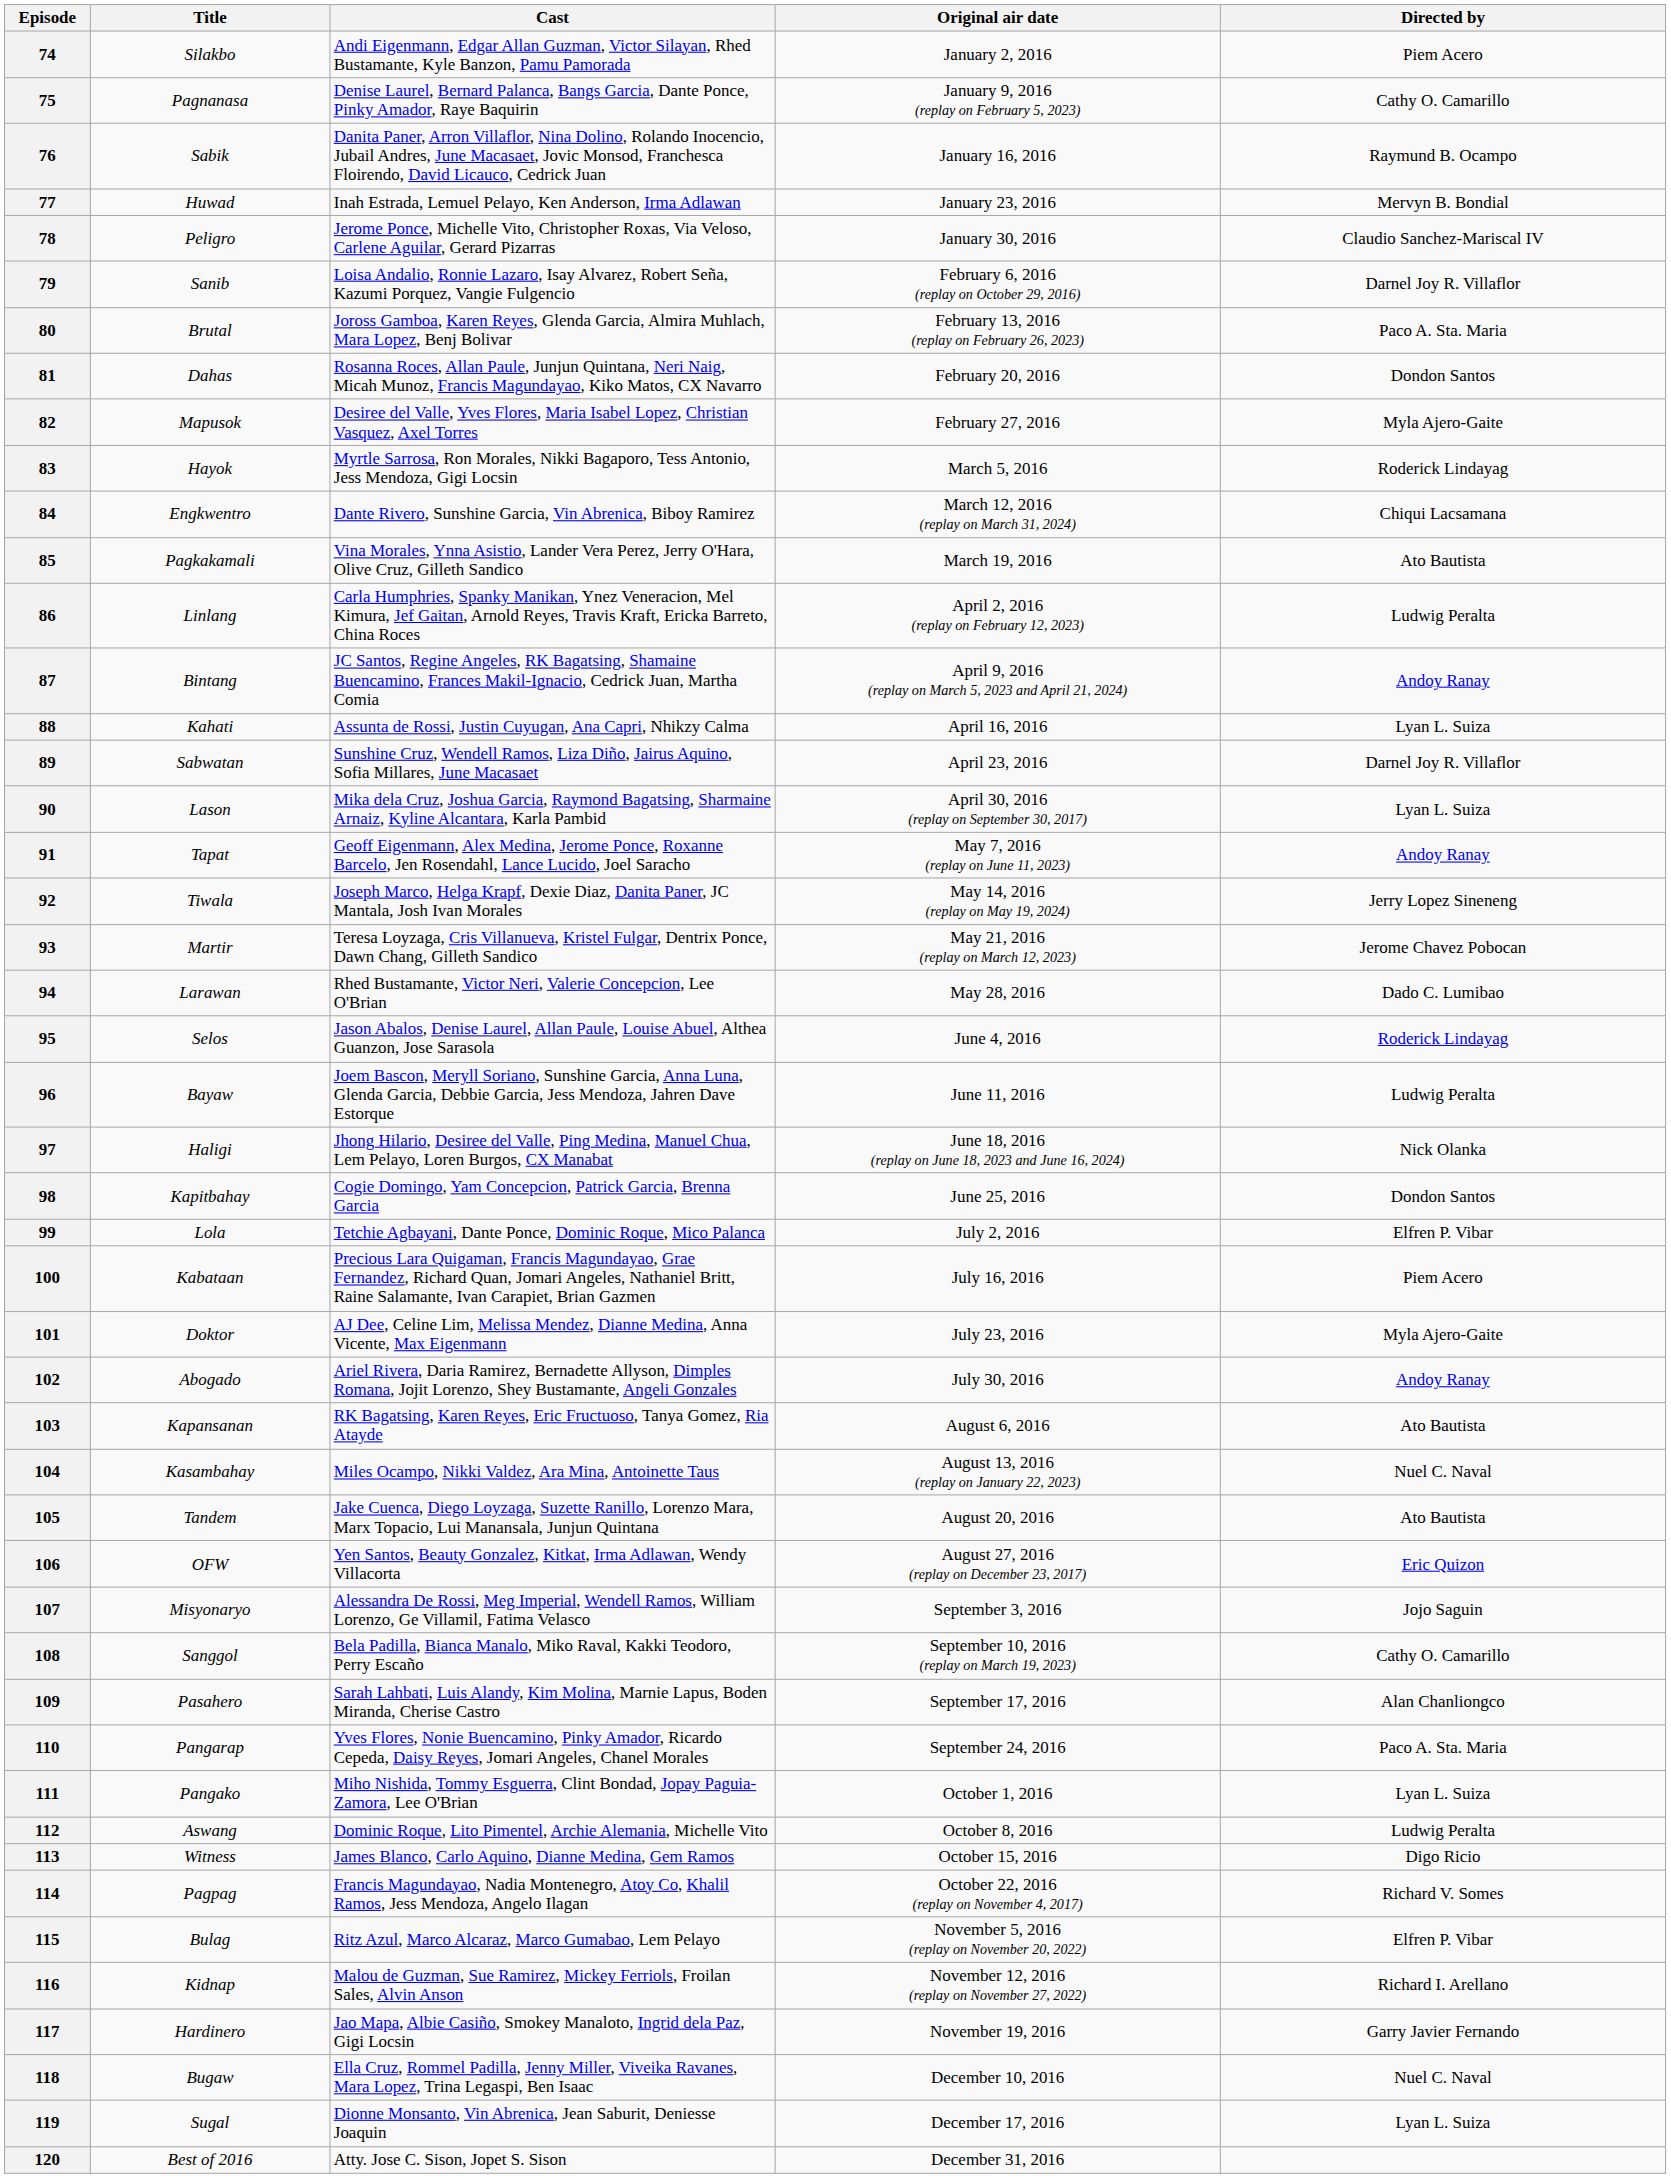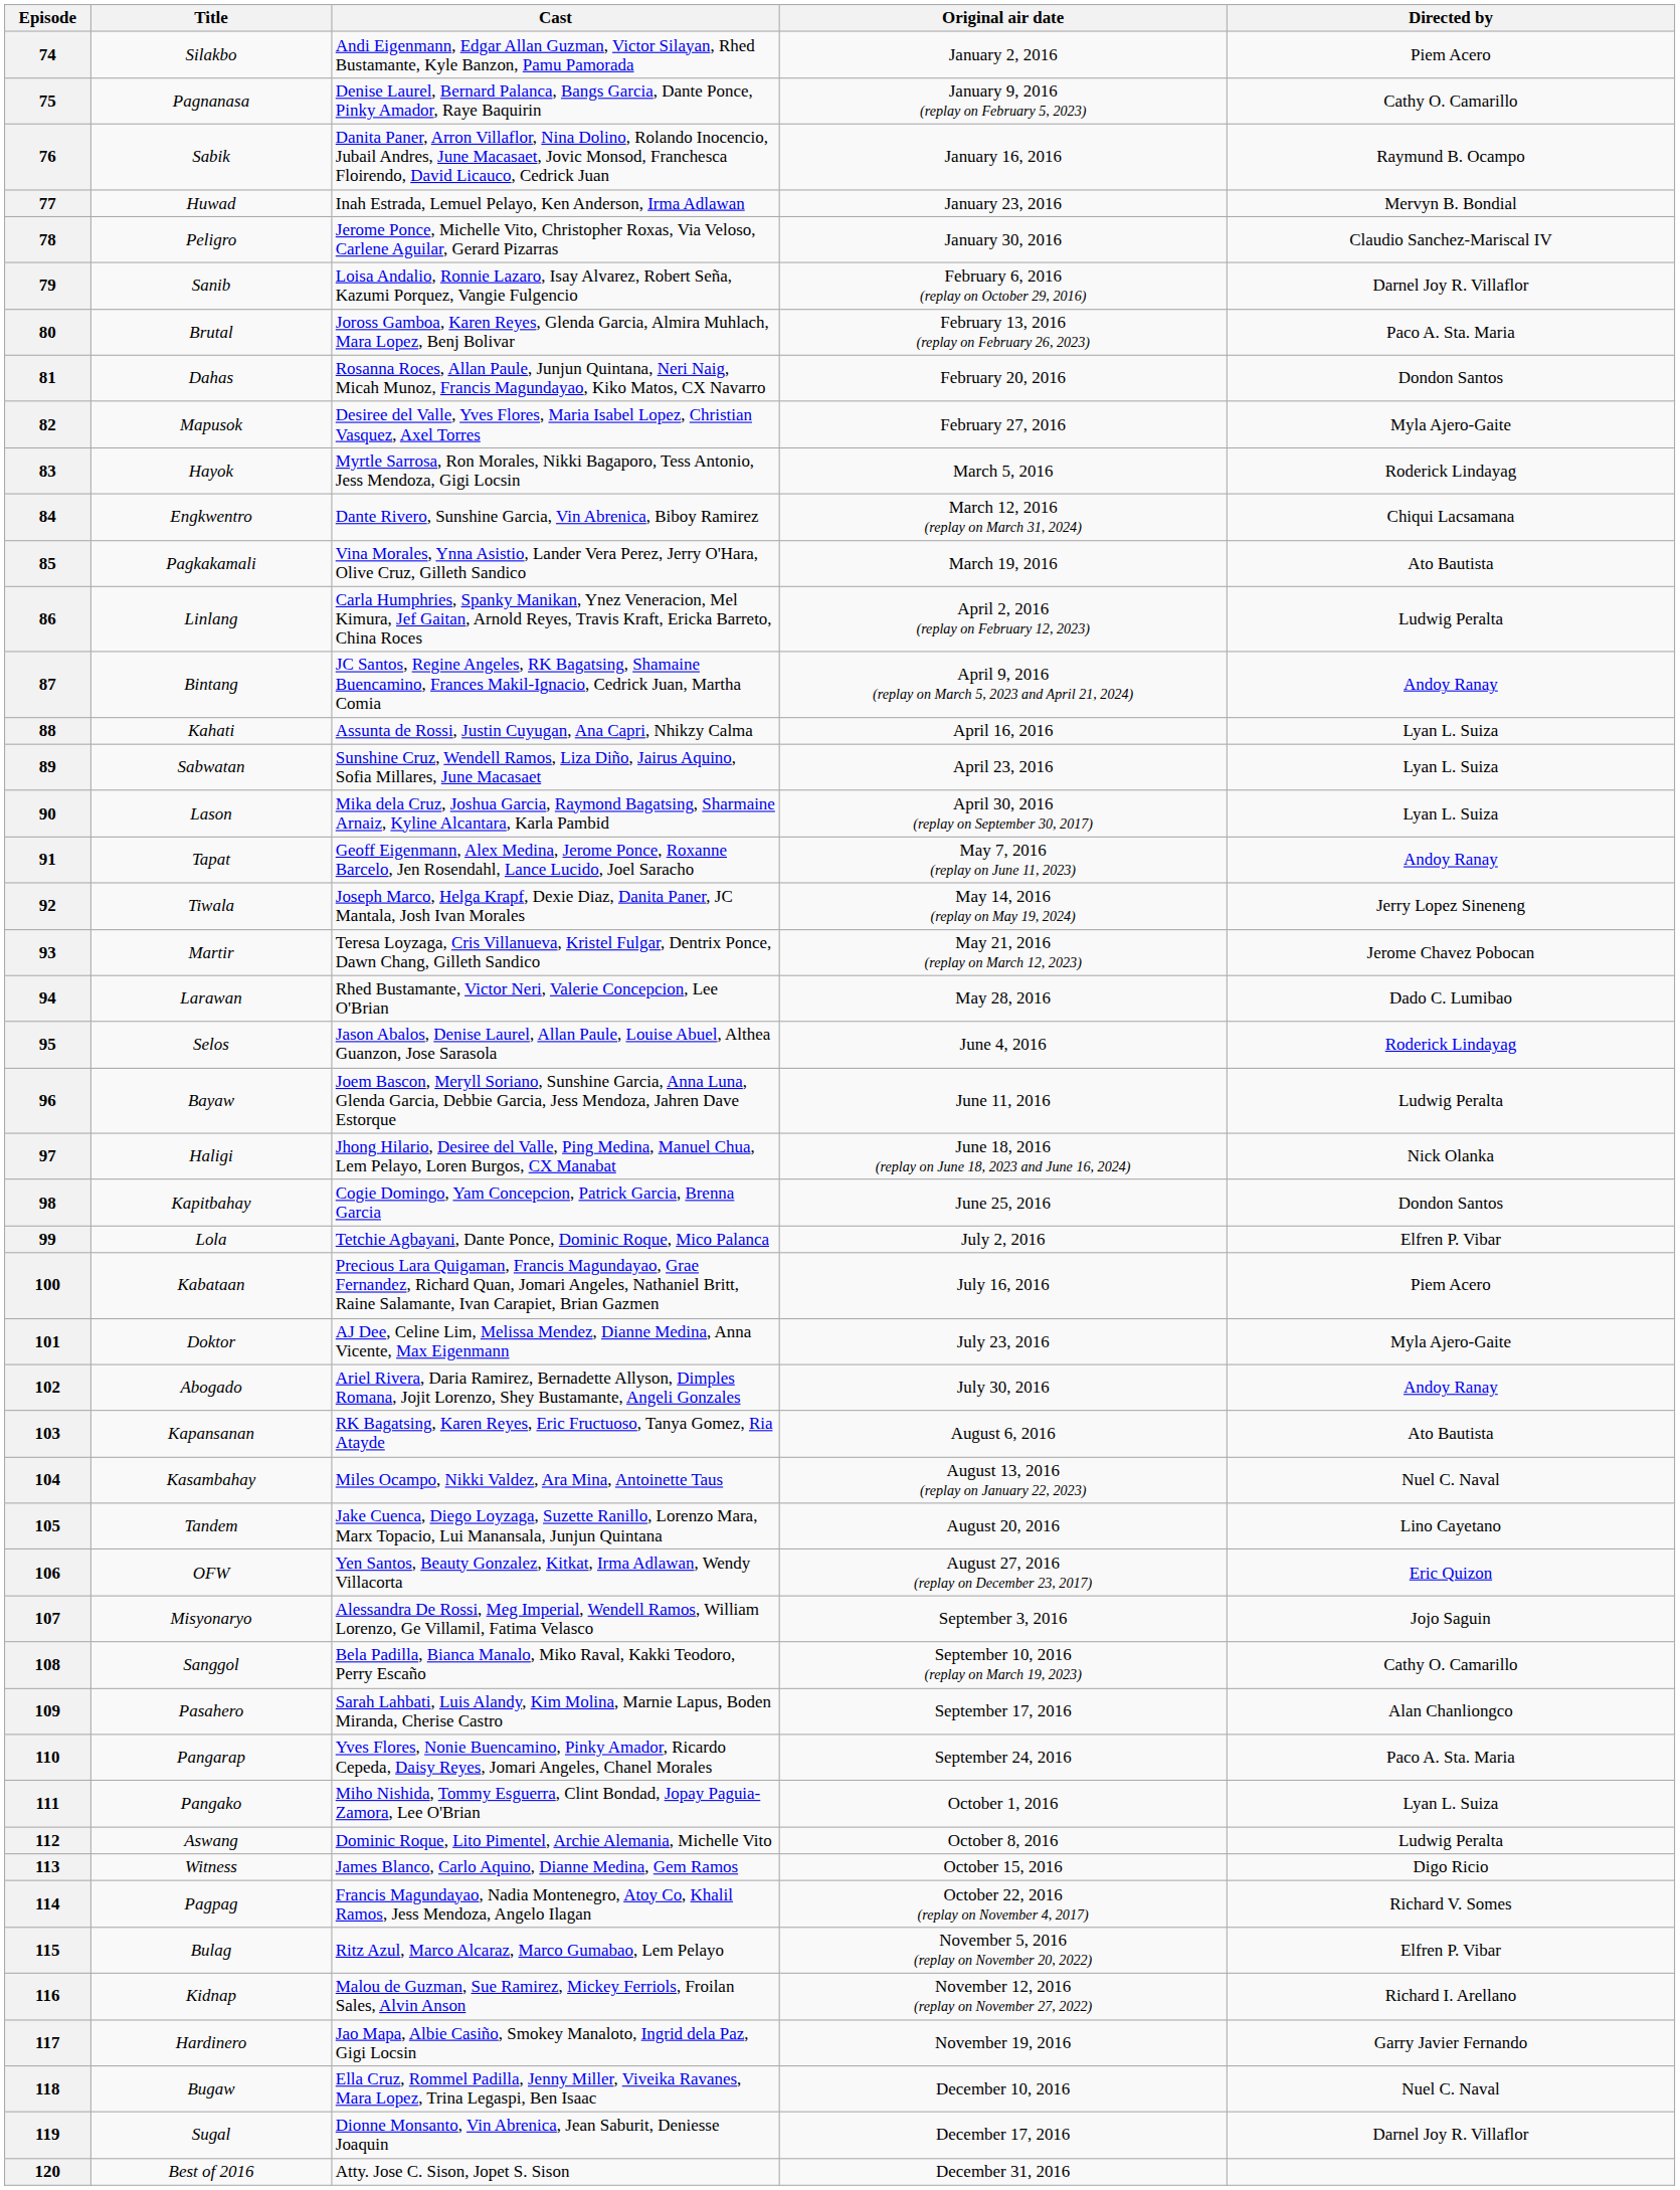89 | Directed by: Darnel Joy R. Villaflor -> Lyan L. Suiza
105 | Directed by: Ato Bautista -> Lino Cayetano
119 | Directed by: Lyan L. Suiza -> Darnel Joy R. Villaflor
